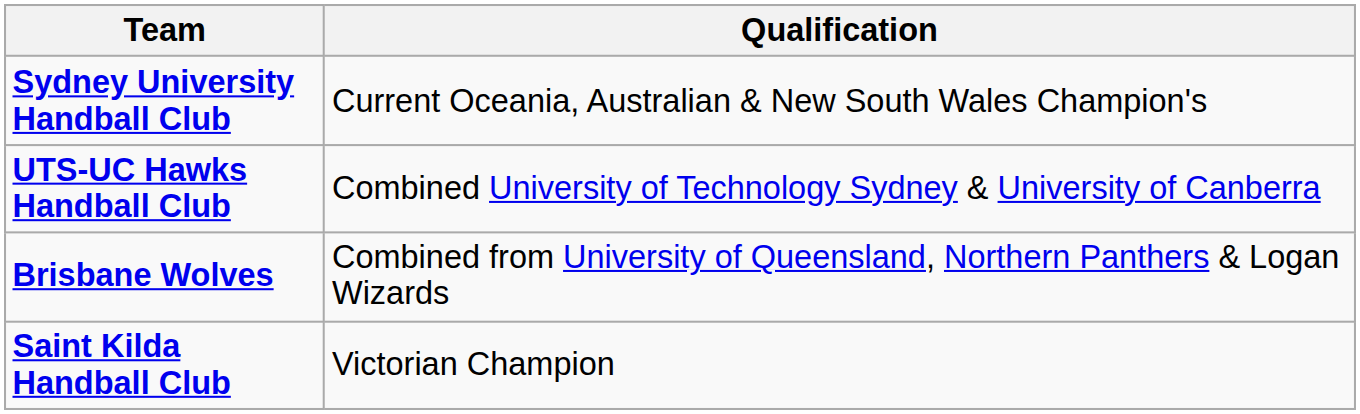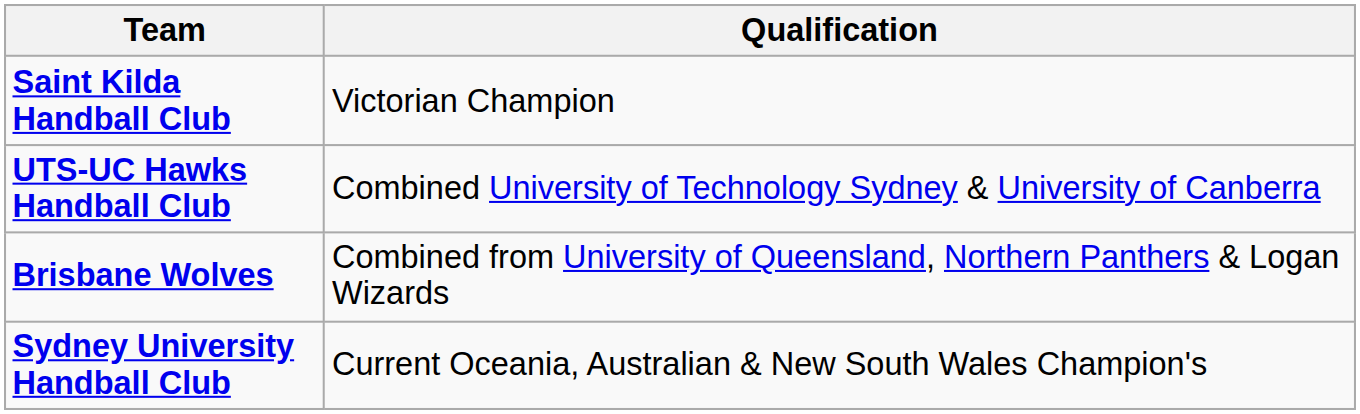rows swapped: Sydney University Handball Club <-> Saint Kilda Handball Club
